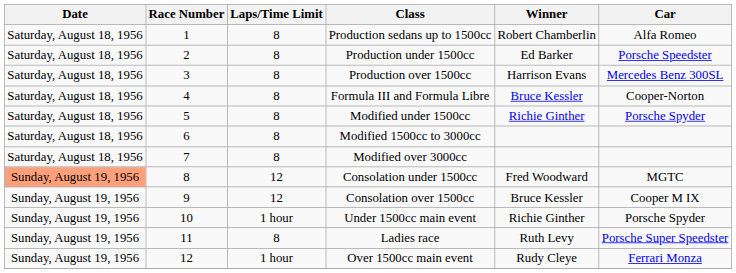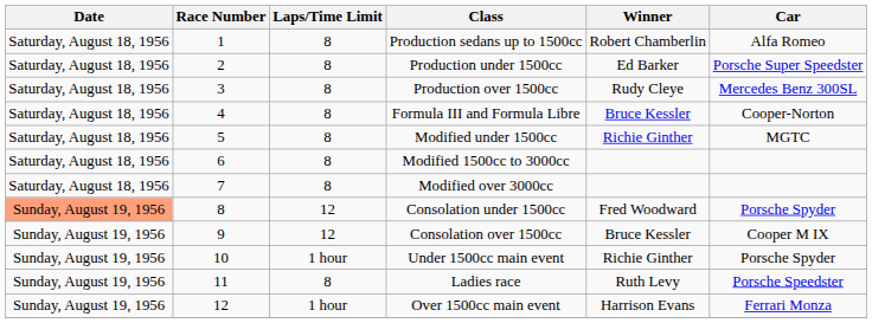Production under 1500cc | Car: Porsche Speedster -> Porsche Super Speedster
Production over 1500cc | Winner: Harrison Evans -> Rudy Cleye
Modified under 1500cc | Car: Porsche Spyder -> MGTC
Consolation under 1500cc | Car: MGTC -> Porsche Spyder
Ladies race | Car: Porsche Super Speedster -> Porsche Speedster
Over 1500cc main event | Winner: Rudy Cleye -> Harrison Evans
